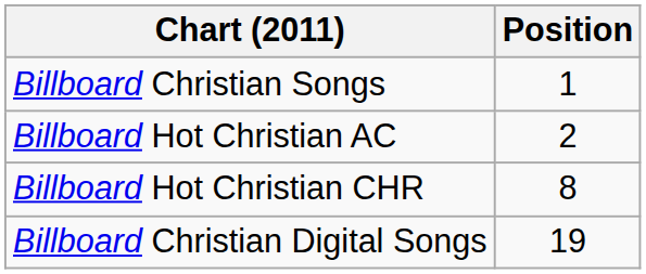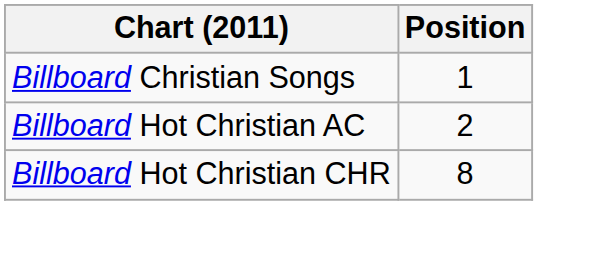- row: Billboard Christian Digital Songs | 19
